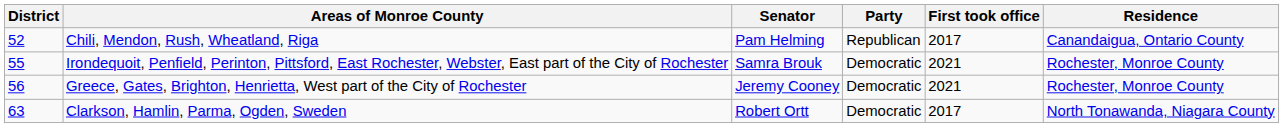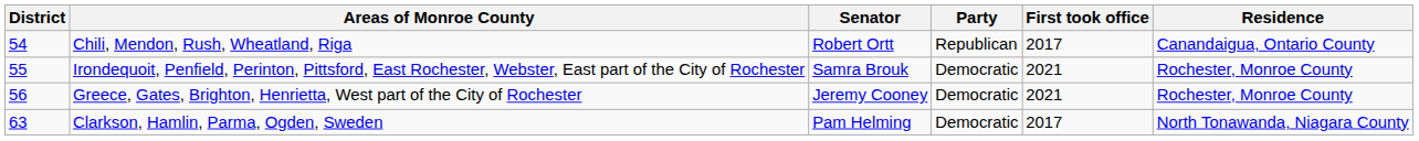Chili, Mendon, Rush, Wheatland, Riga | District: 52 -> 54
Chili, Mendon, Rush, Wheatland, Riga | Senator: Pam Helming -> Robert Ortt
Clarkson, Hamlin, Parma, Ogden, Sweden | Senator: Robert Ortt -> Pam Helming
